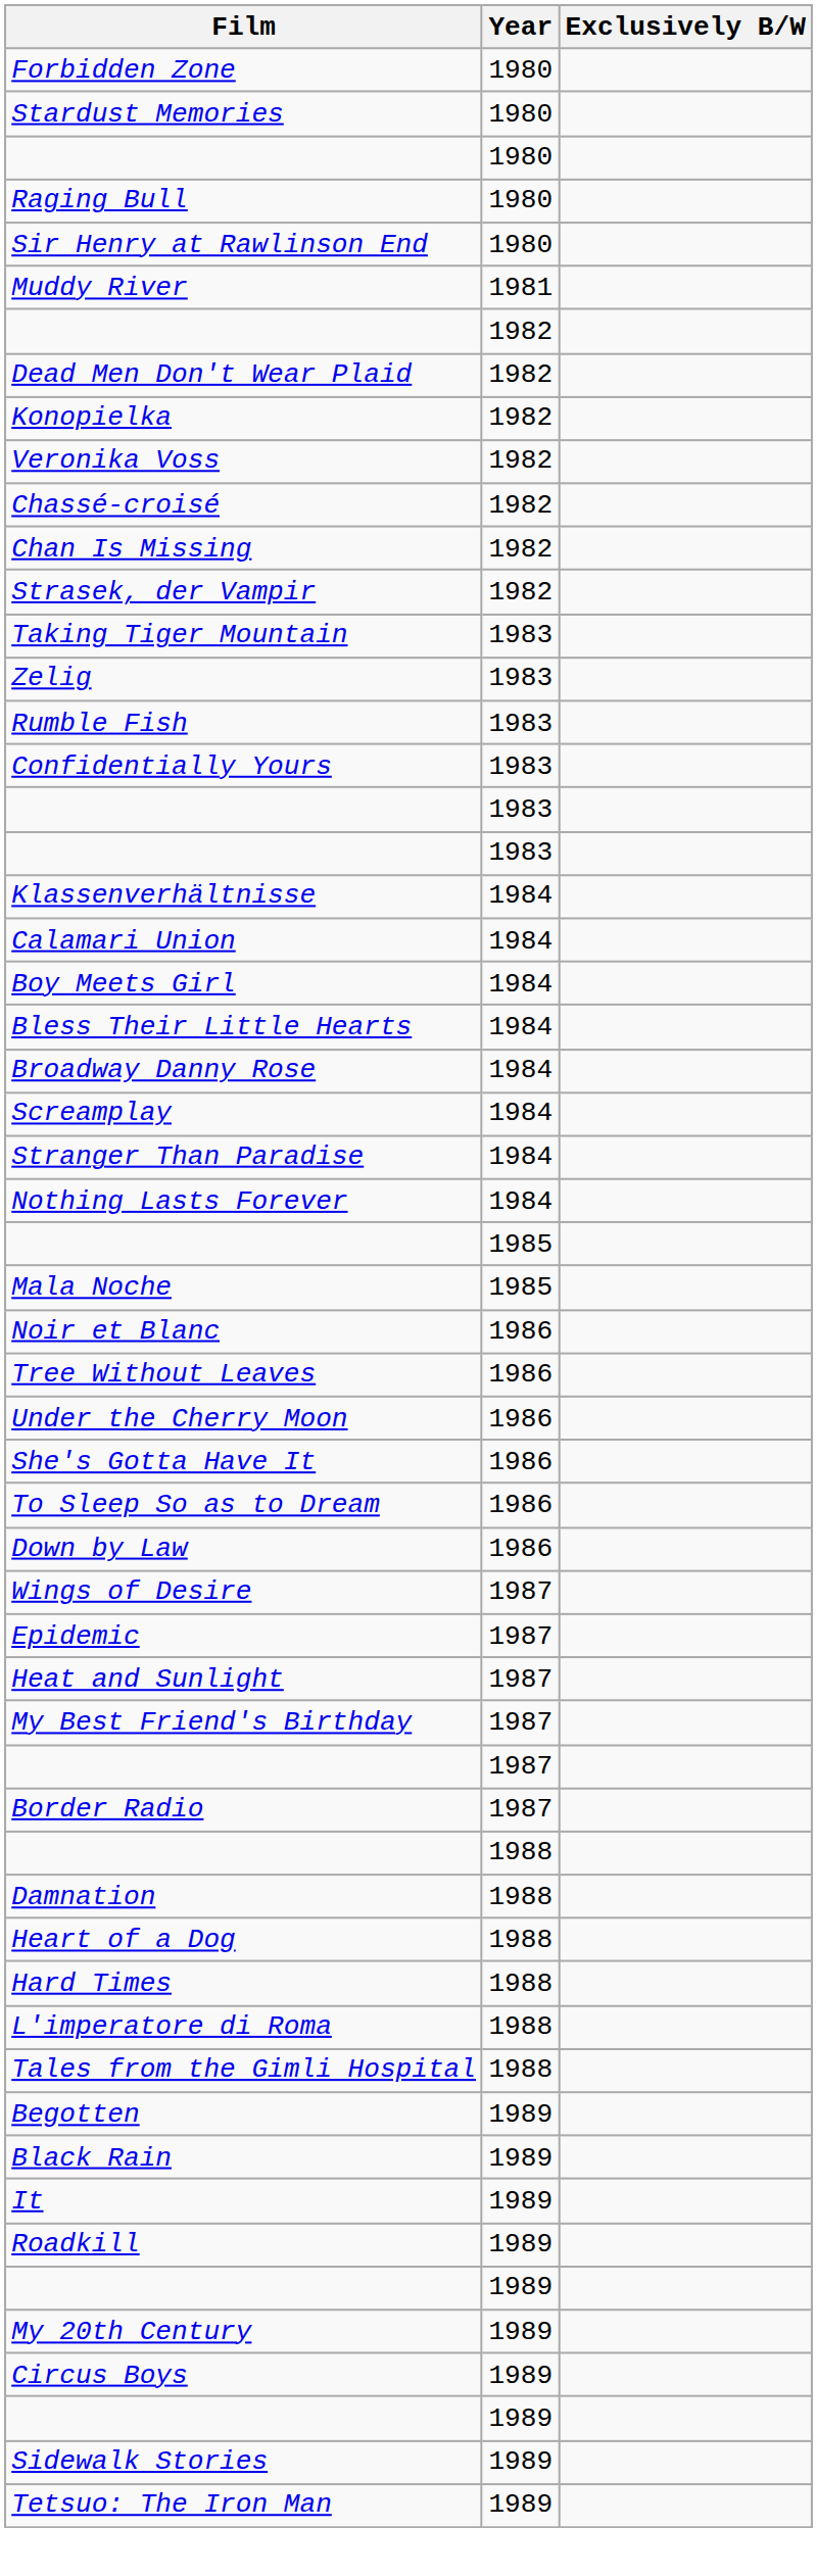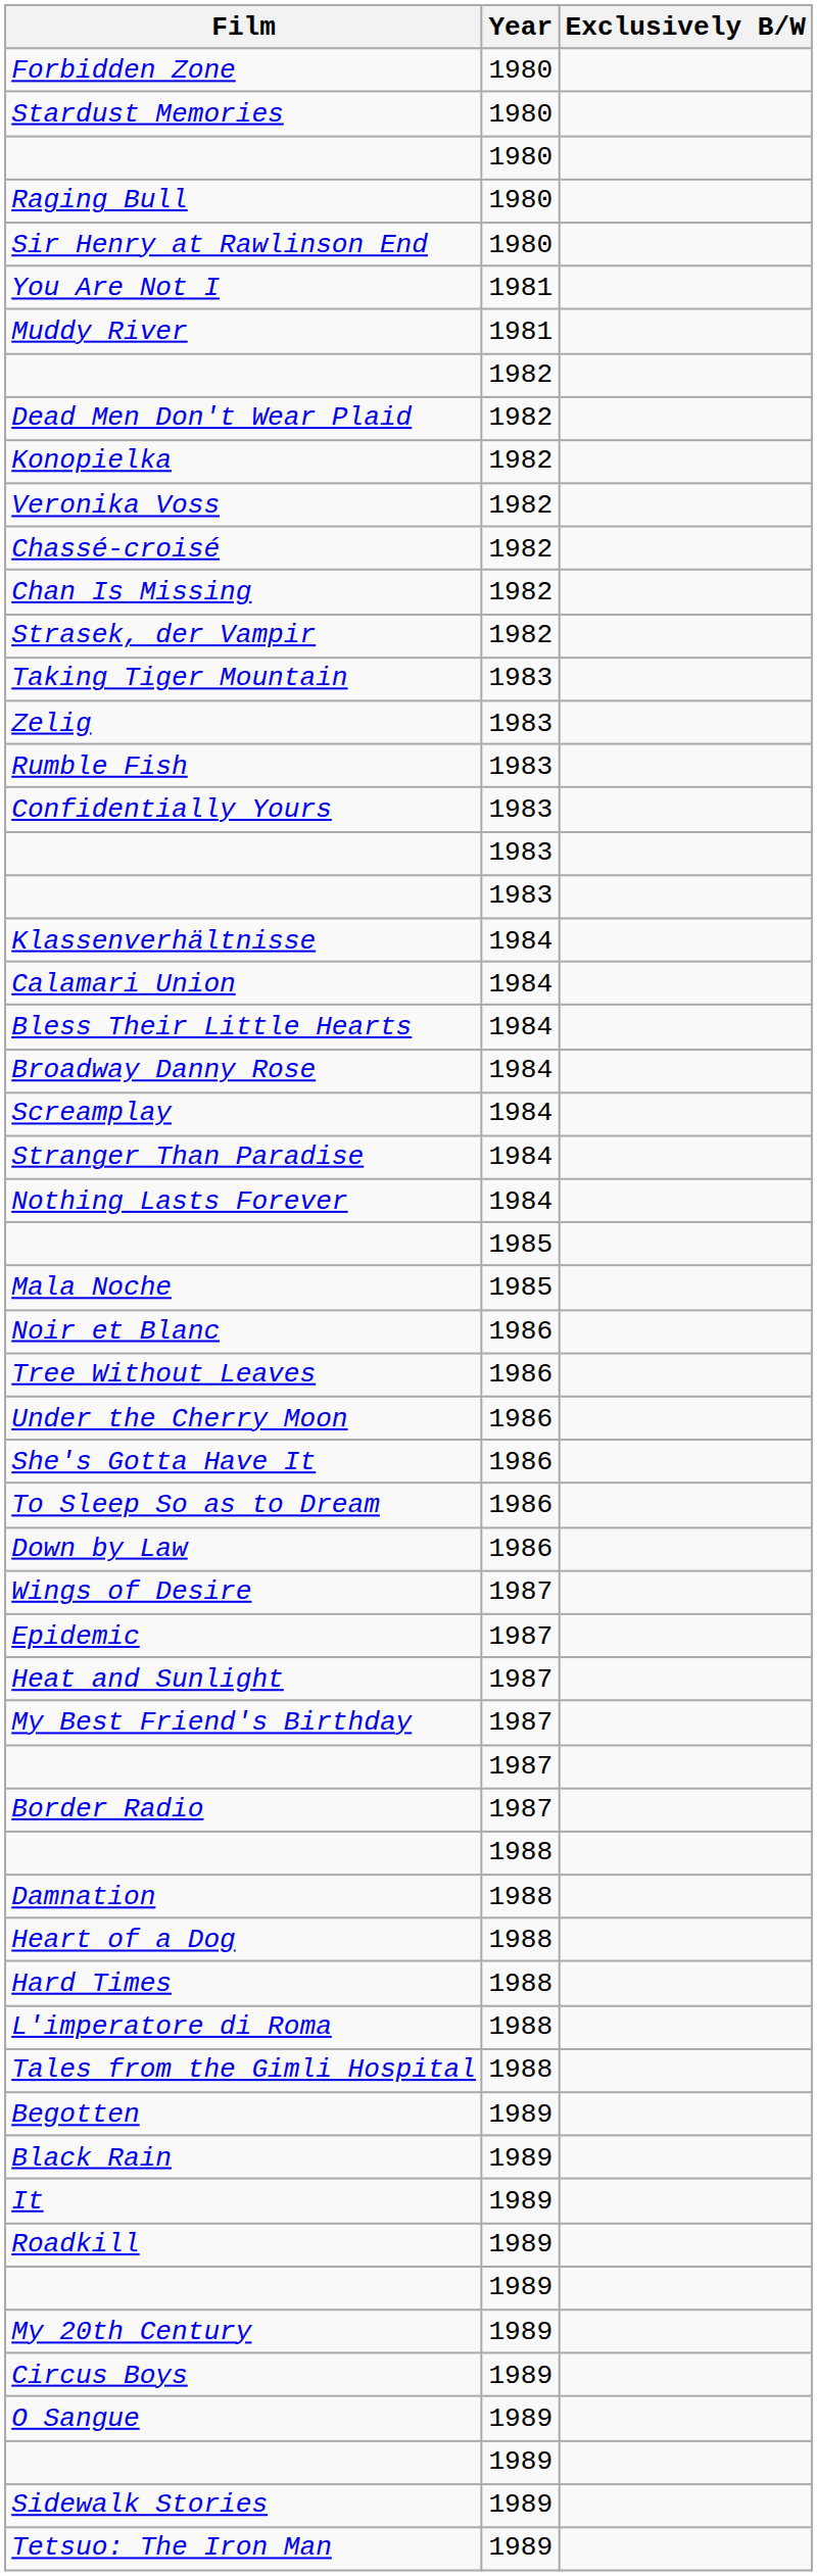+ row: You Are Not I | 1981
- row: Boy Meets Girl | 1984
+ row: O Sangue | 1989
